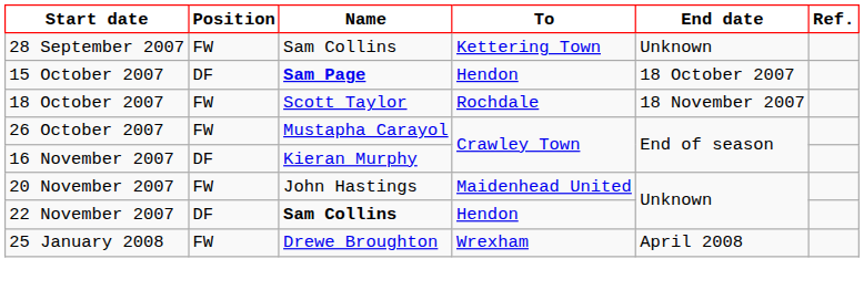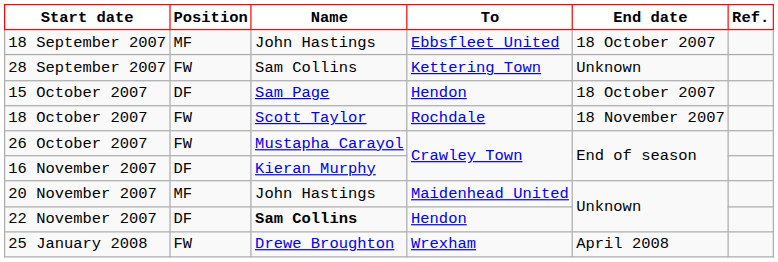+ row: 18 September 2007 | MF | John Hastings | Ebbsfleet United | 18 October 2007
15 October 2007 | Name: bold -> normal
20 November 2007 | Position: FW -> MF
